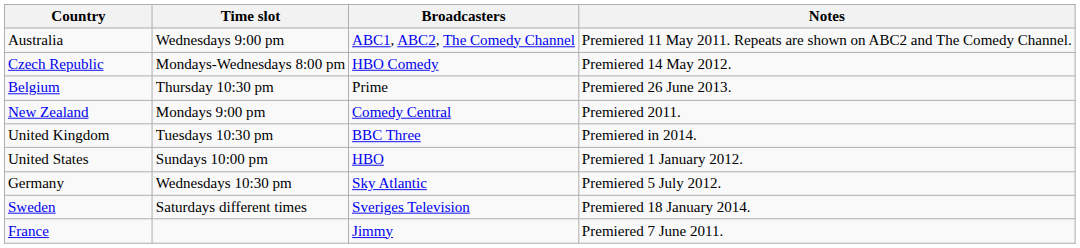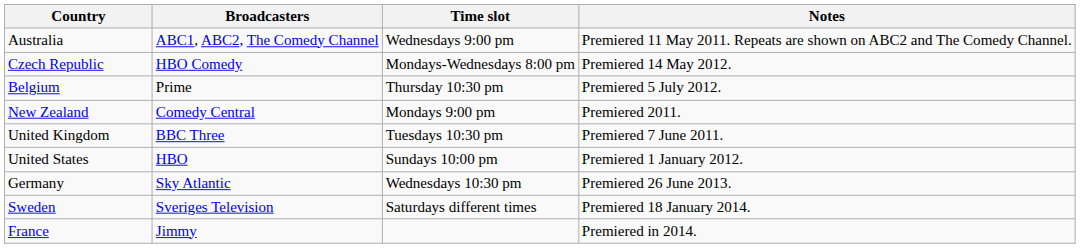columns swapped: Broadcasters <-> Time slot
Belgium | Notes: Premiered 26 June 2013. -> Premiered 5 July 2012.
United Kingdom | Notes: Premiered in 2014. -> Premiered 7 June 2011.
Germany | Notes: Premiered 5 July 2012. -> Premiered 26 June 2013.
France | Notes: Premiered 7 June 2011. -> Premiered in 2014.
